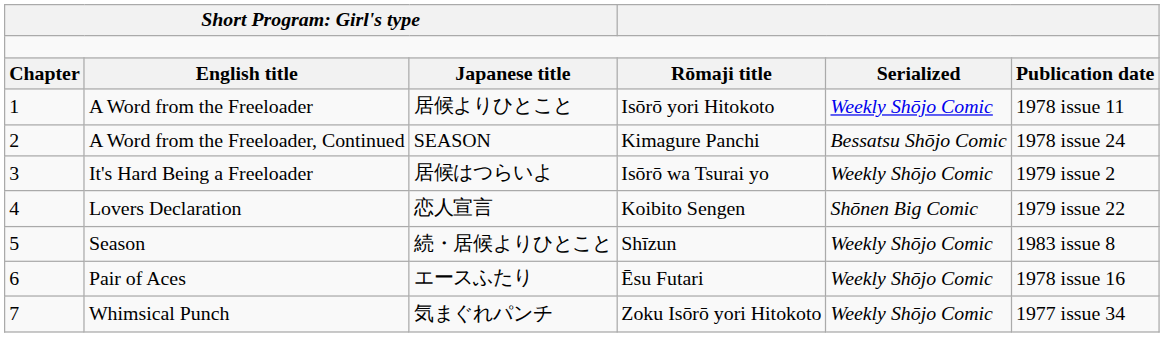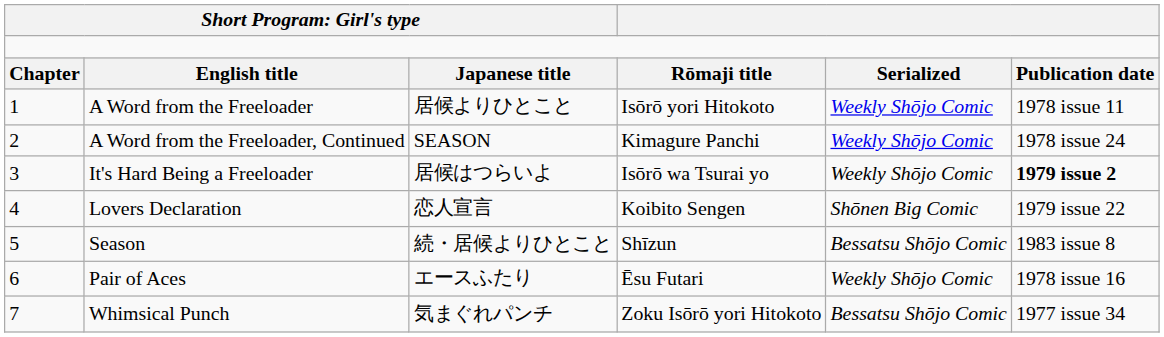A Word from the Freeloader, Continued | column 5: Bessatsu Shōjo Comic -> Weekly Shōjo Comic
It's Hard Being a Freeloader | column 6: normal -> bold
Season | column 5: Weekly Shōjo Comic -> Bessatsu Shōjo Comic
Whimsical Punch | column 5: Weekly Shōjo Comic -> Bessatsu Shōjo Comic
